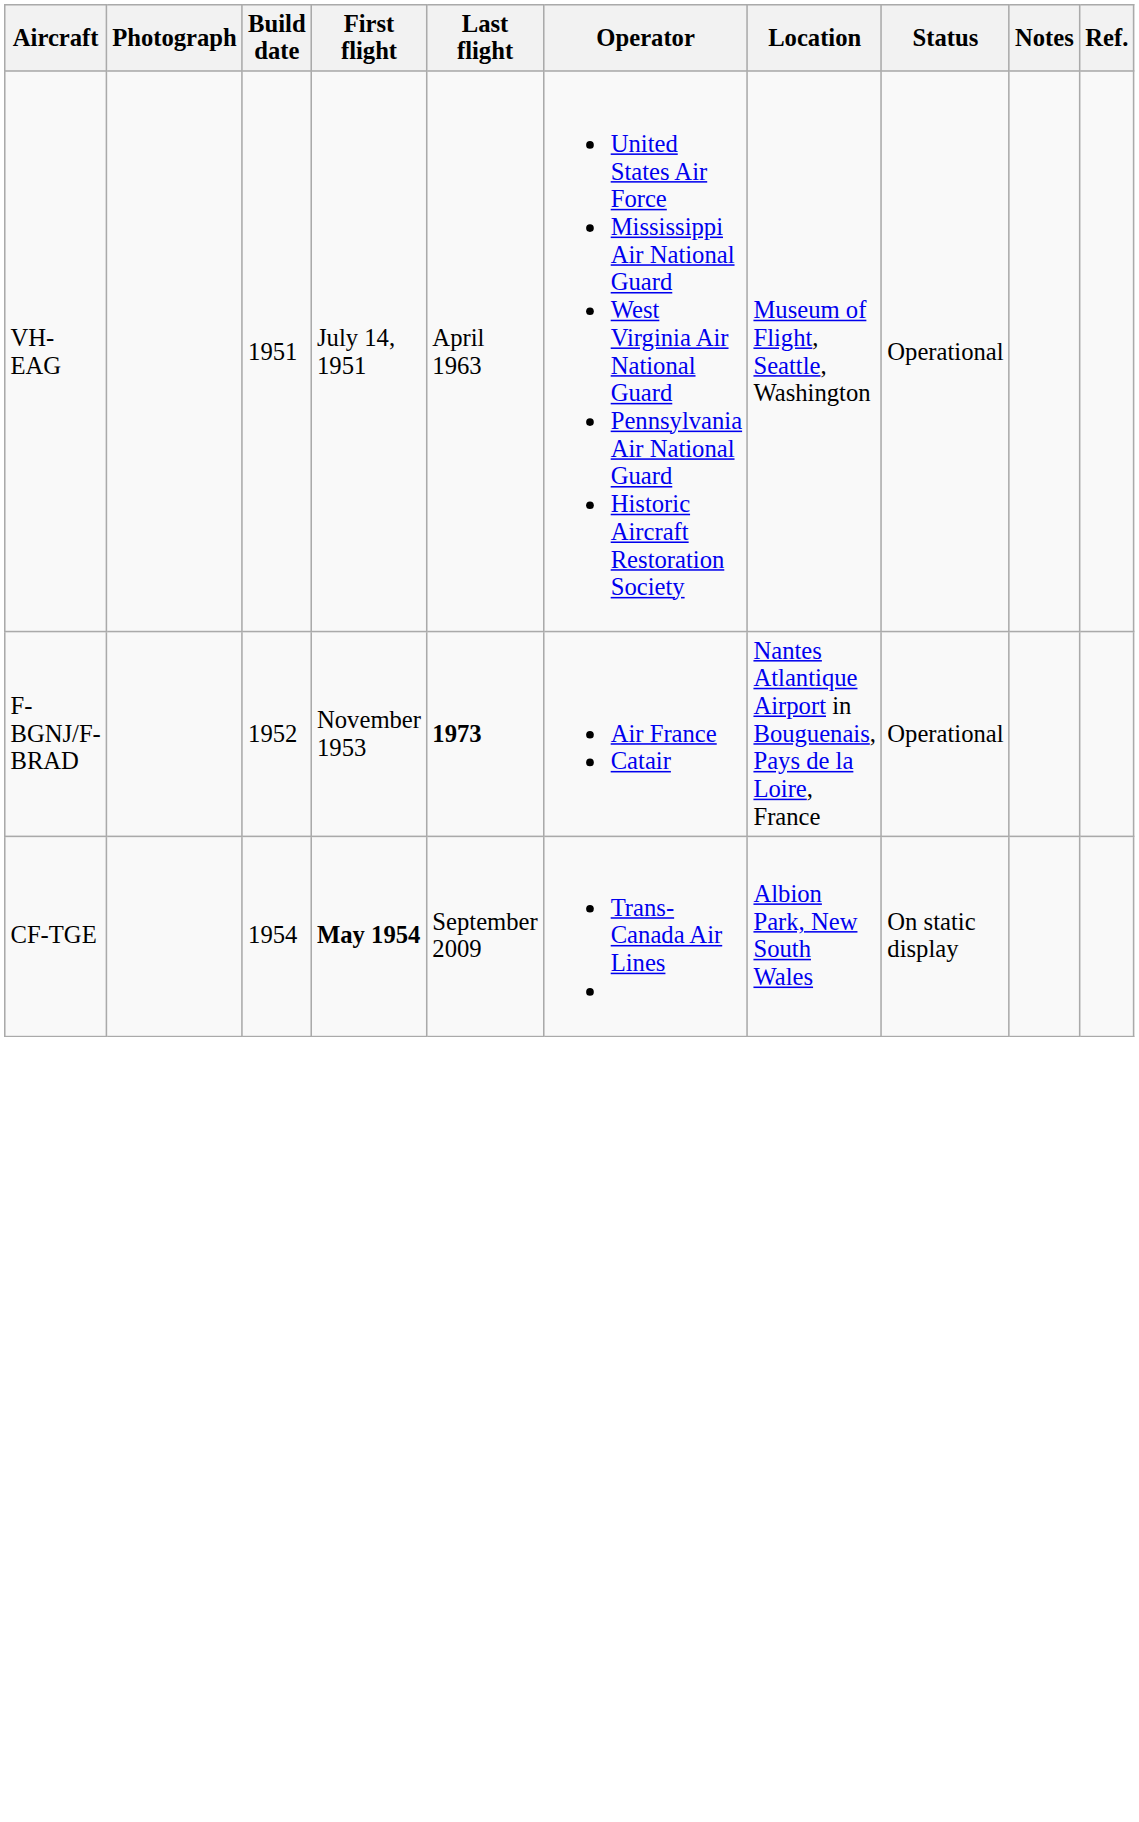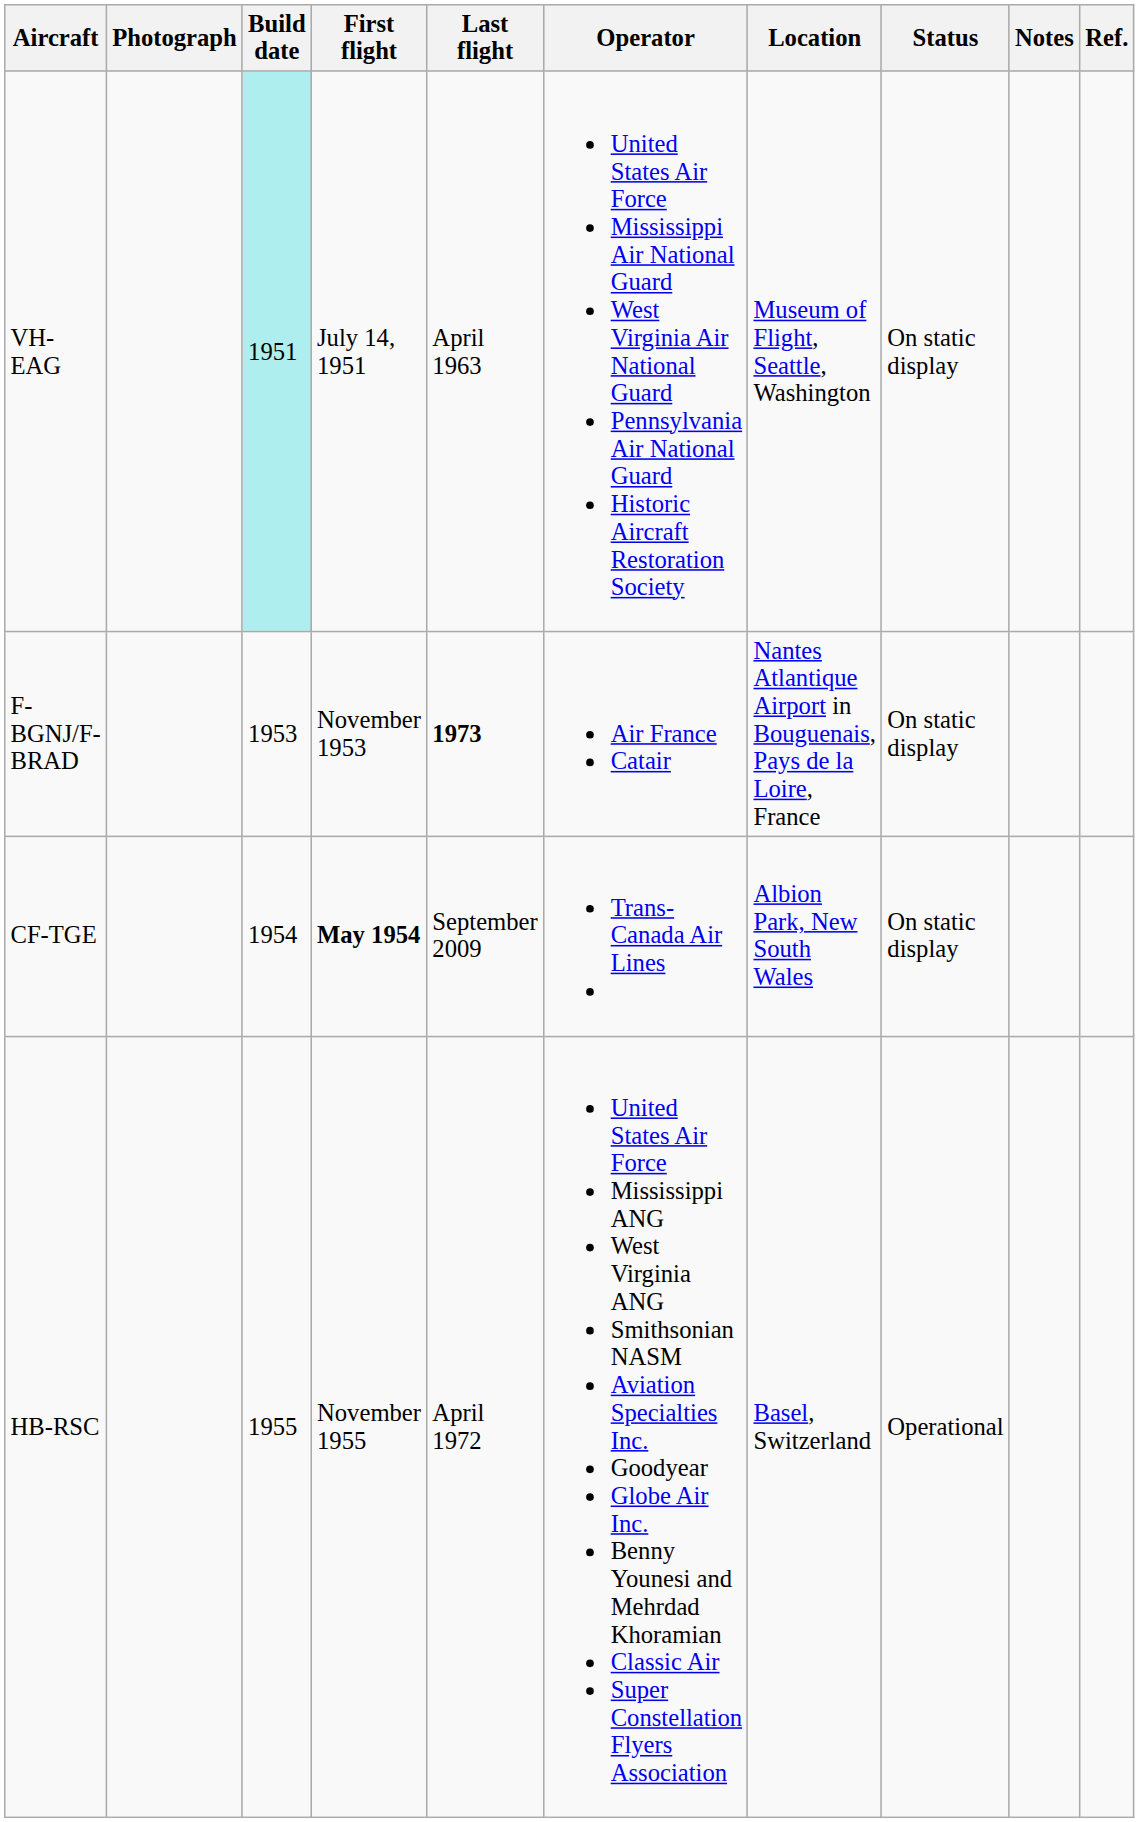VH-EAG | Build date: no background -> paleturquoise background
VH-EAG | Status: Operational -> On static display
F-BGNJ/F-BRAD | Build date: 1952 -> 1953
F-BGNJ/F-BRAD | Status: Operational -> On static display
+ row: HB-RSC | 1955 | November 1955 | April 1972 | United States Air Force Mississippi ANG West Virginia ANG Smithsonian NASM Aviation Specialties Inc. Goodyear Globe Air Inc. Benny Younesi and Mehrdad Khoramian Classic Air Super Constellation Flyers Association | Basel, Switzerland | Operational
